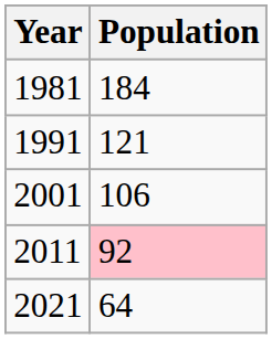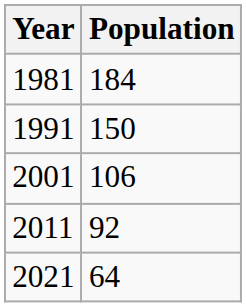1991 | Population: 121 -> 150
2011 | Population: pink background -> no background
